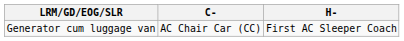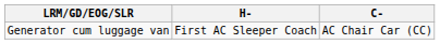columns swapped: H- <-> C-
